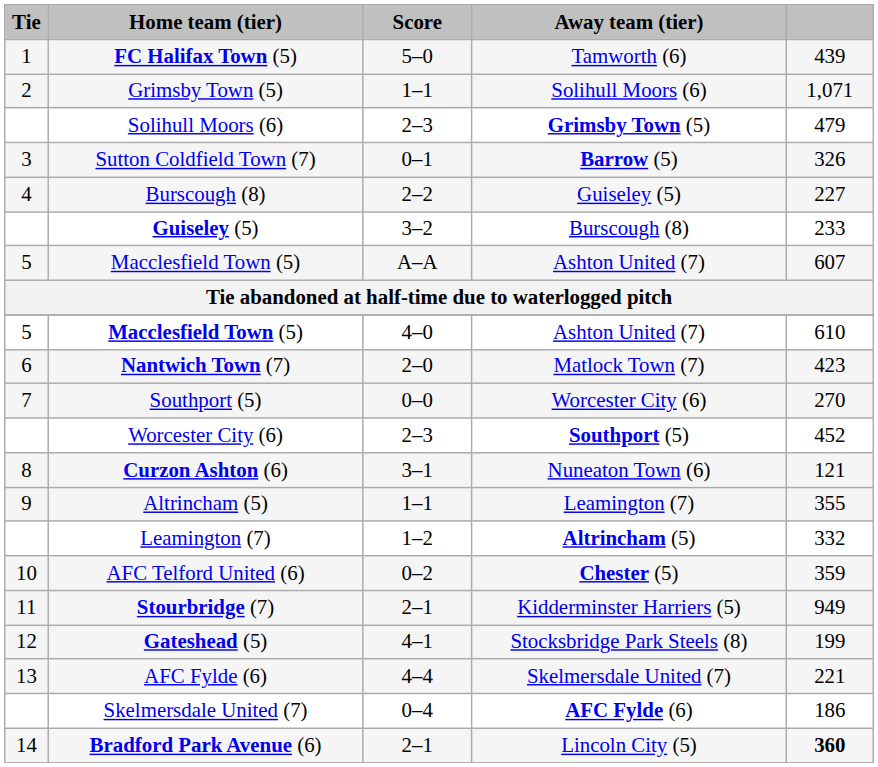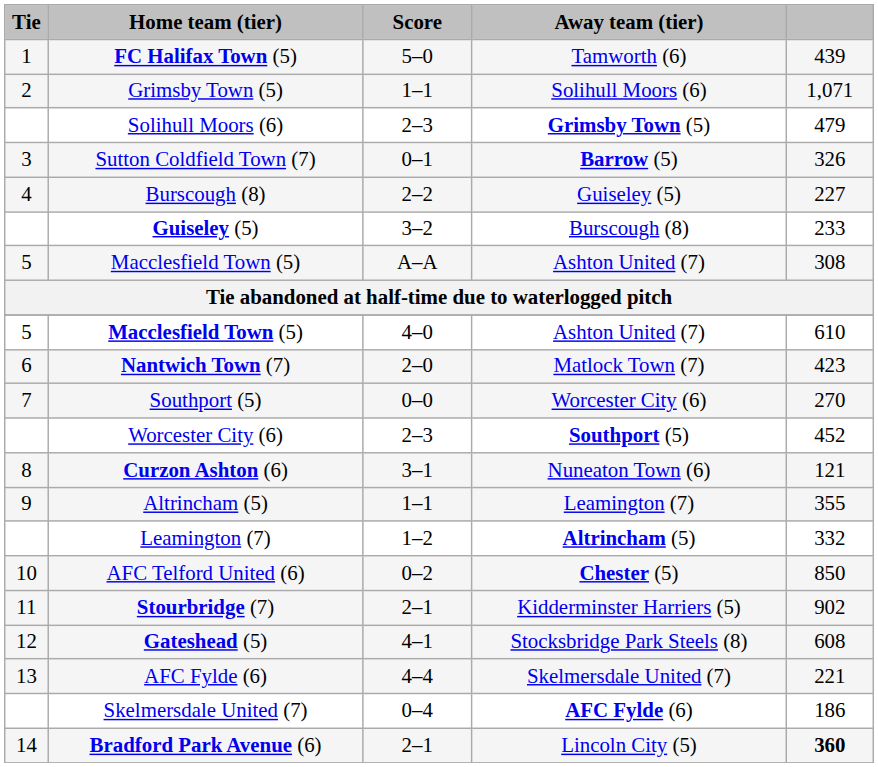Macclesfield Town (5) / A–A | column 5: 607 -> 308
AFC Telford United (6) | column 5: 359 -> 850
Stourbridge (7) | column 5: 949 -> 902
Gateshead (5) | column 5: 199 -> 608
